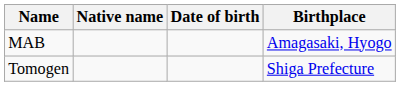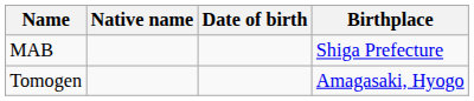MAB | Birthplace: Amagasaki, Hyogo -> Shiga Prefecture
Tomogen | Birthplace: Shiga Prefecture -> Amagasaki, Hyogo
